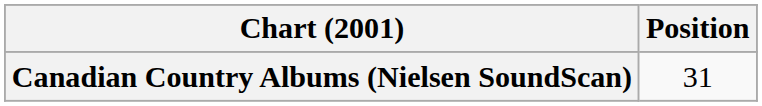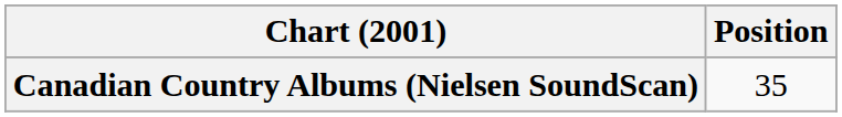Canadian Country Albums (Nielsen SoundScan) | Position: 31 -> 35
